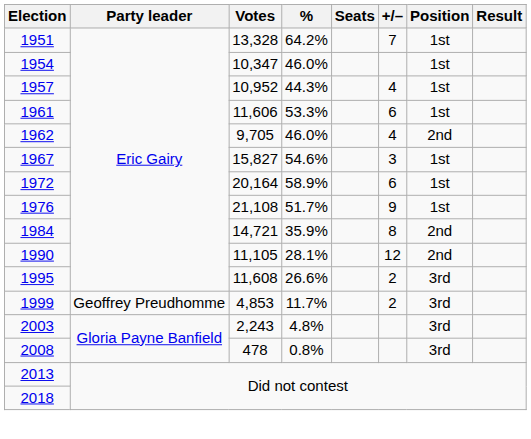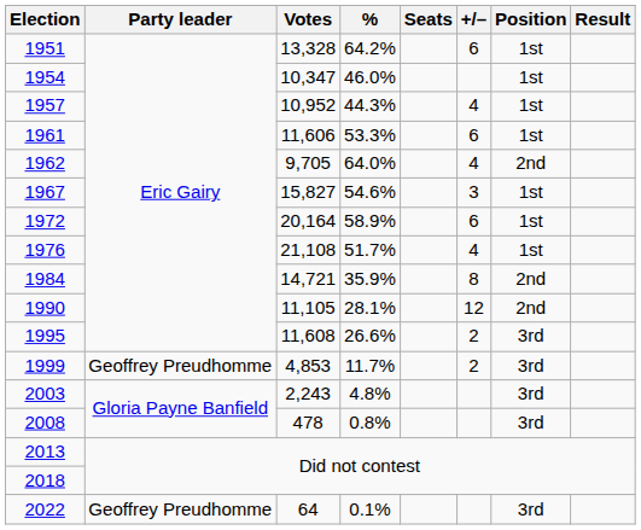1951 | +/–: 7 -> 6
1962 | %: 46.0% -> 64.0%
1976 | +/–: 9 -> 4
+ row: 2022 | Geoffrey Preudhomme | 64 | 0.1% | 3rd
